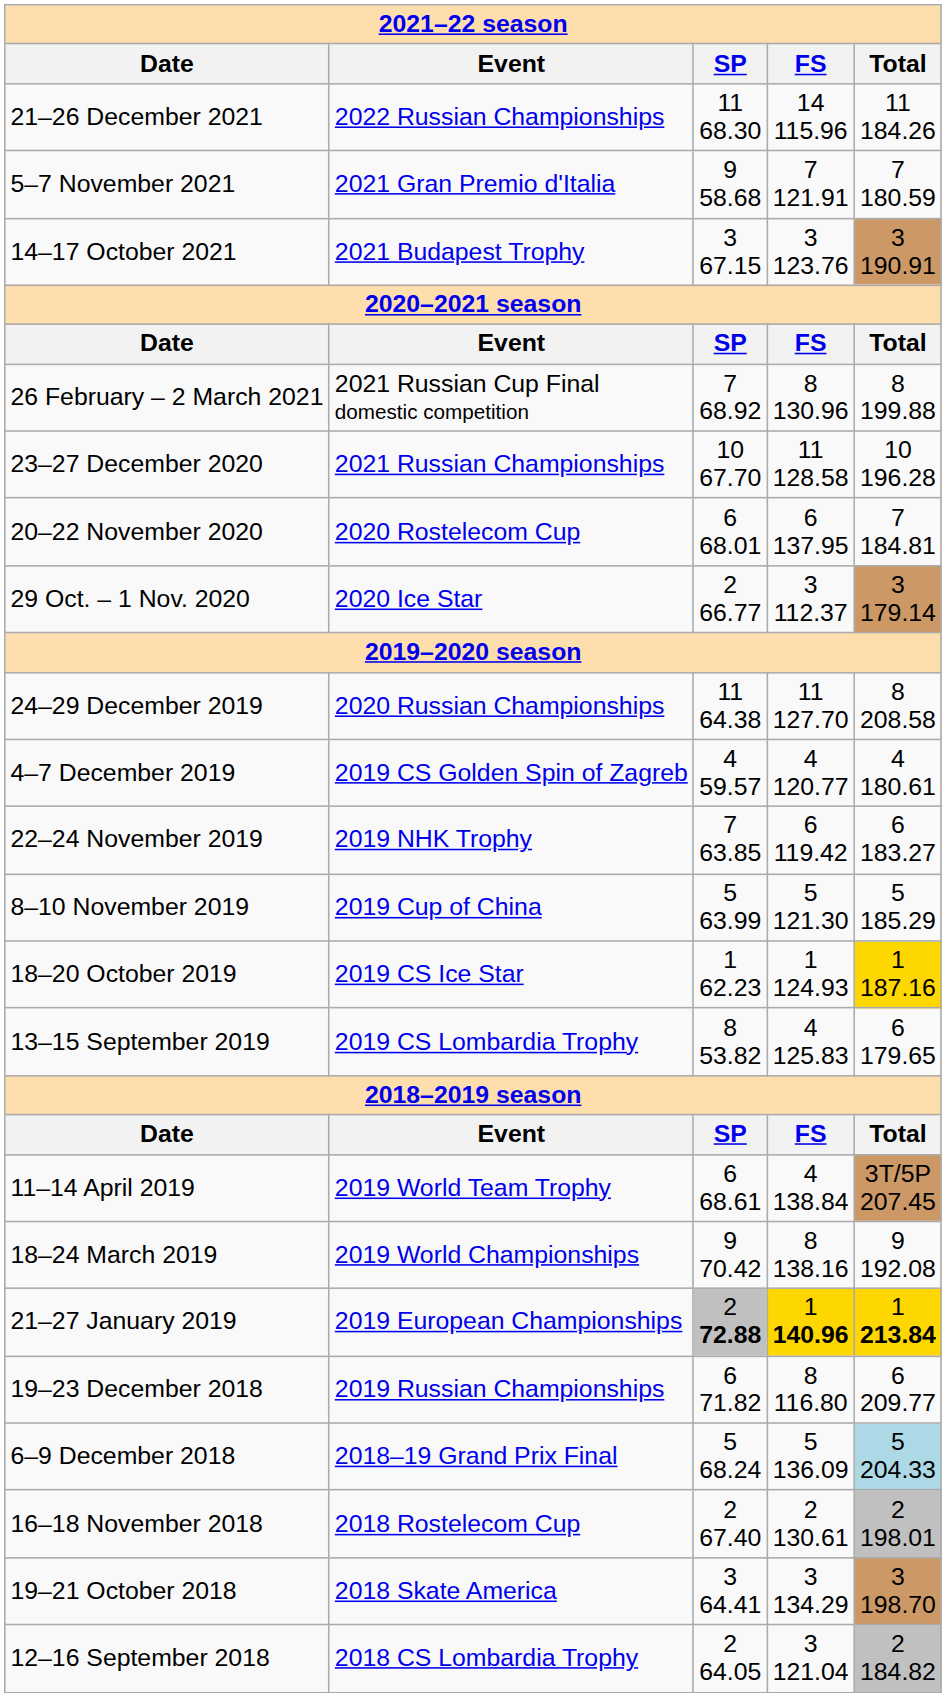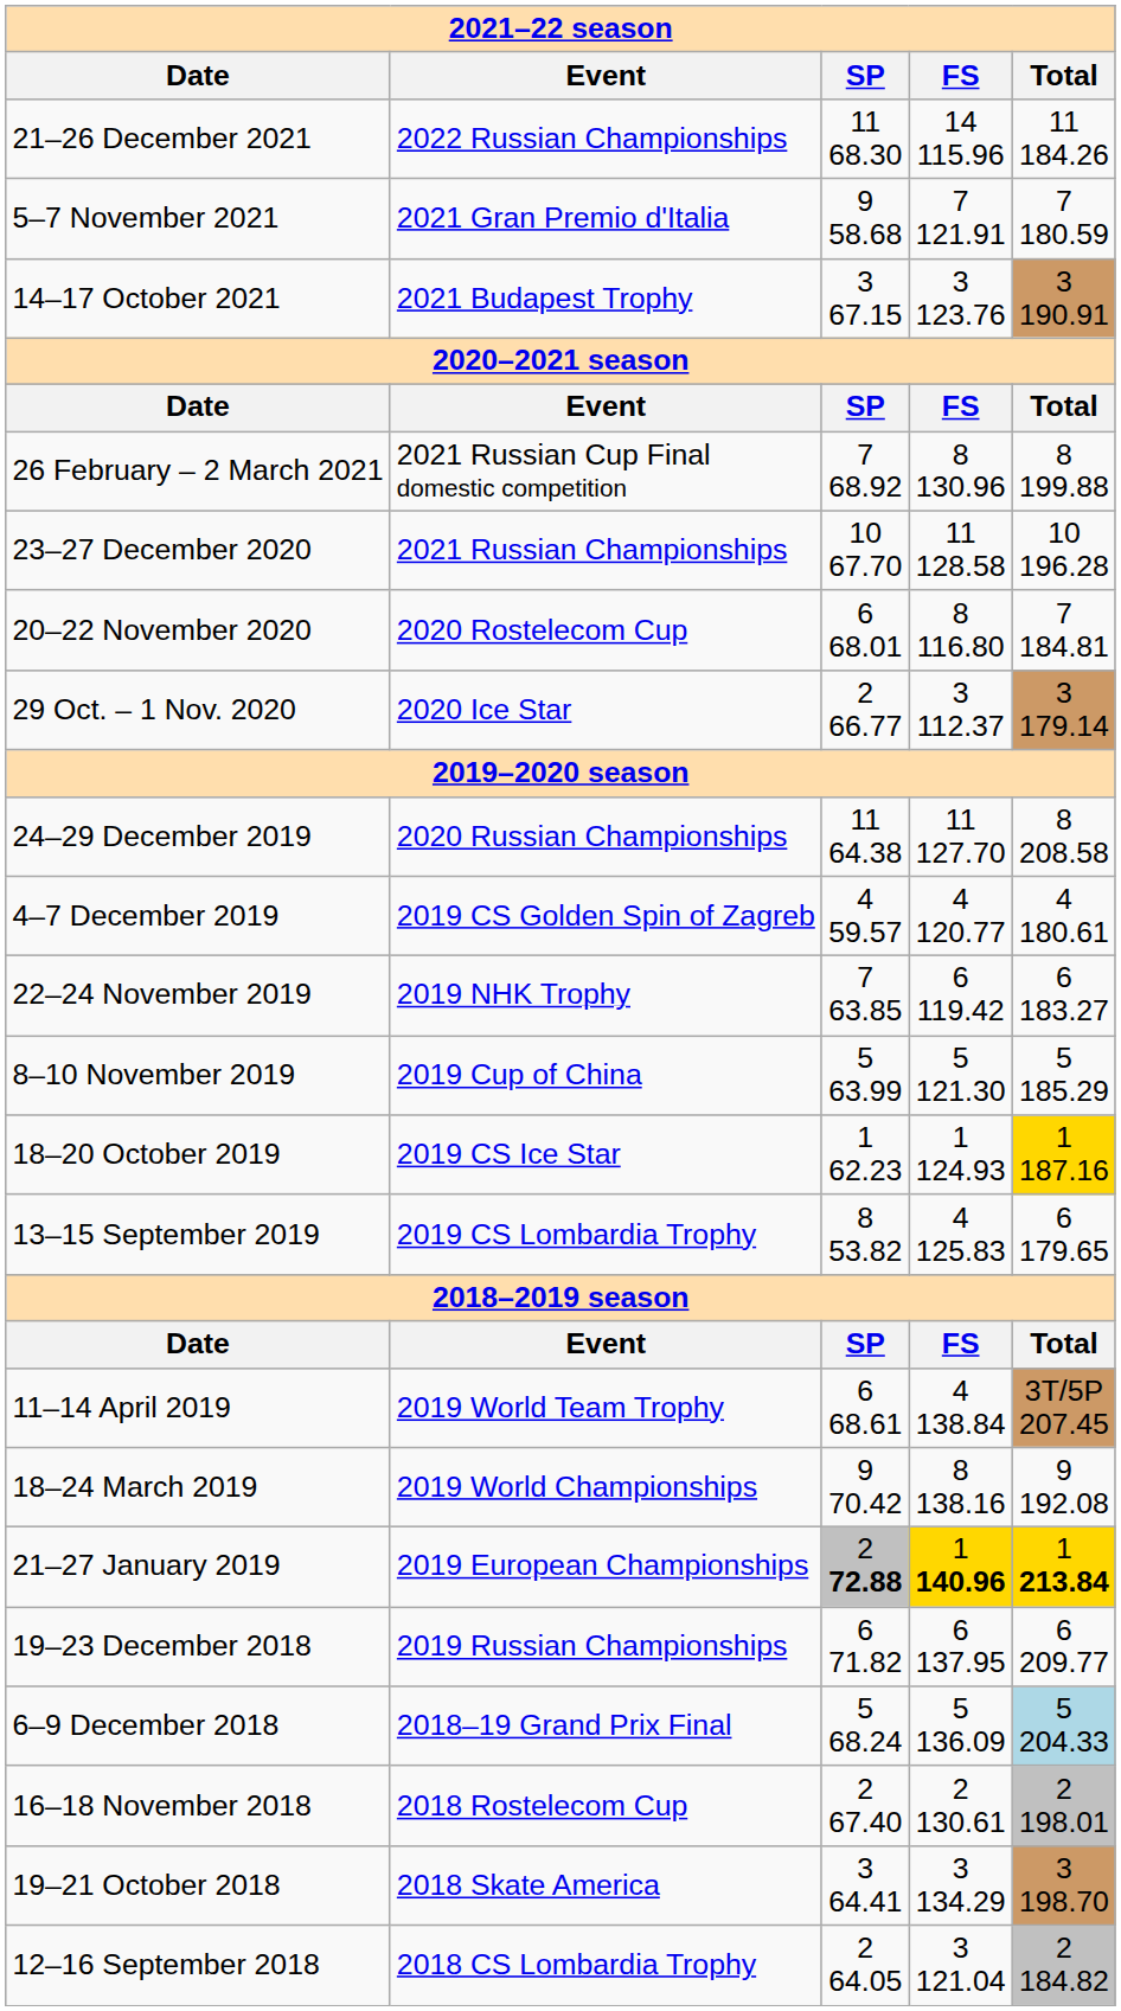20–22 November 2020 | FS: 6 137.95 -> 8 116.80
19–23 December 2018 | FS: 8 116.80 -> 6 137.95
